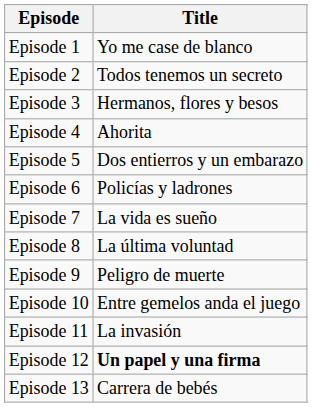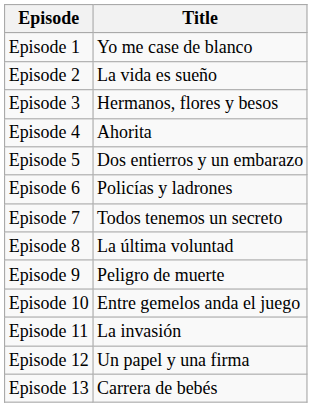Episode 2 | Title: Todos tenemos un secreto -> La vida es sueño
Episode 7 | Title: La vida es sueño -> Todos tenemos un secreto
Episode 12 | Title: bold -> normal
